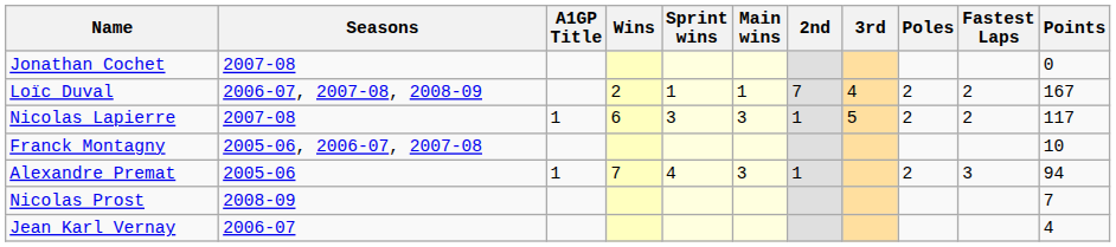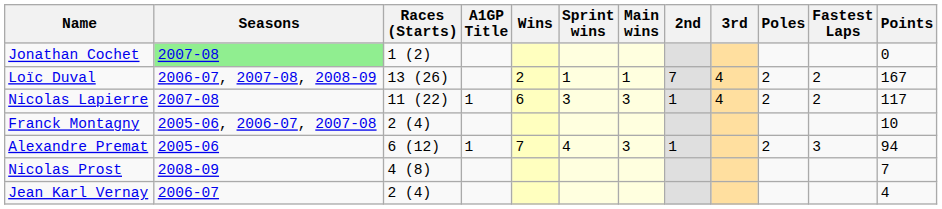+ column: Races (Starts) | 1 (2) | 13 (26) | 11 (22) | 2 (4) | 6 (12) | 4 (8) | 2 (4)
Jonathan Cochet | Seasons: no background -> lightgreen background
Nicolas Lapierre | 3rd: 5 -> 4
